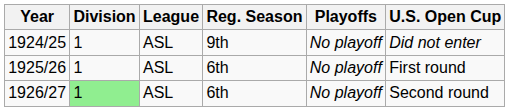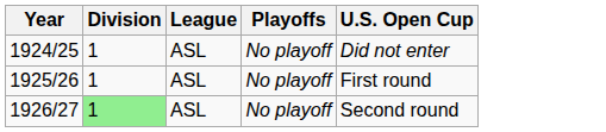- column: Reg. Season | 9th | 6th | 6th
